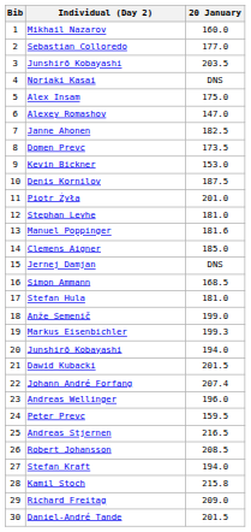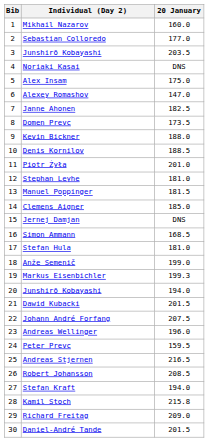Kevin Bickner | 20 January: 153.0 -> 188.0
Denis Kornilov | 20 January: 187.5 -> 188.5
Manuel Poppinger | 20 January: 181.6 -> 181.5
Johann André Forfang | 20 January: 207.4 -> 207.5
